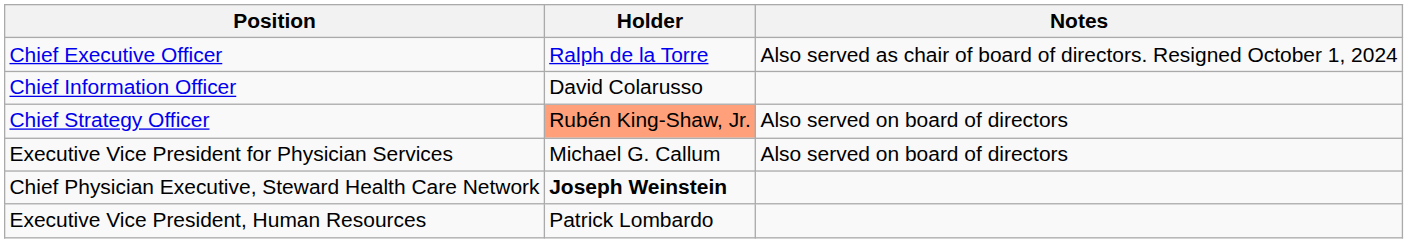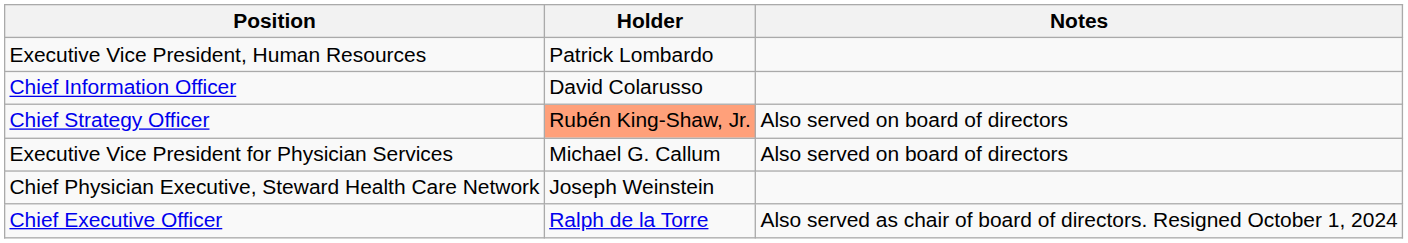rows swapped: Chief Executive Officer <-> Executive Vice President, Human Resources
Chief Physician Executive, Steward Health Care Network | Holder: bold -> normal
